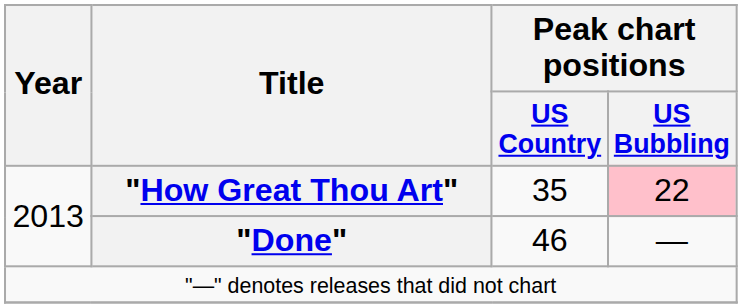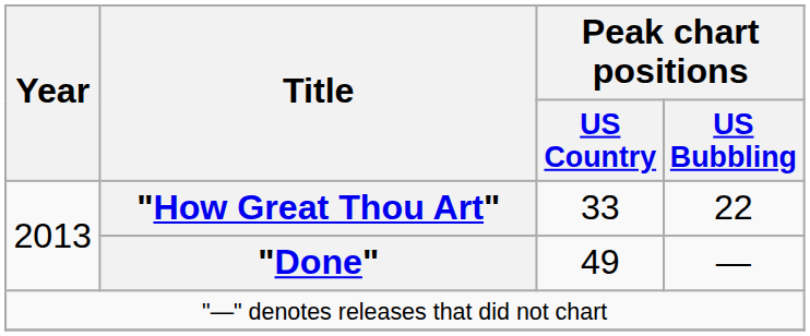"How Great Thou Art" | Peak chart positions / US Country: 35 -> 33
"How Great Thou Art" | Peak chart positions / US Bubbling: pink background -> no background
"Done" | Peak chart positions / US Country: 46 -> 49
